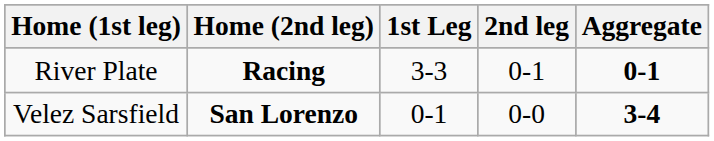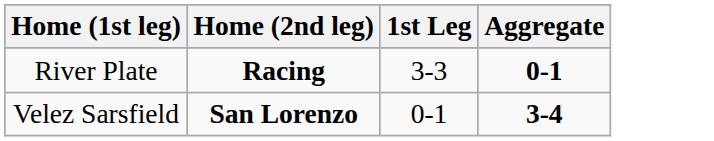- column: 2nd leg | 0-1 | 0-0
